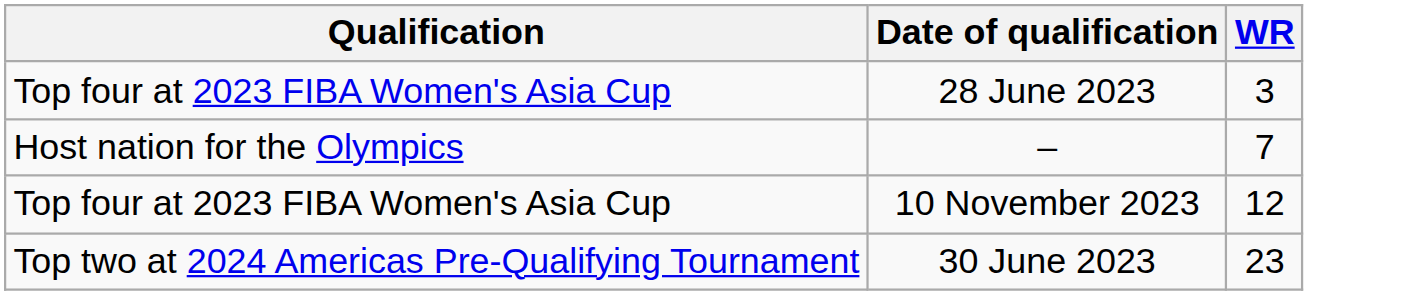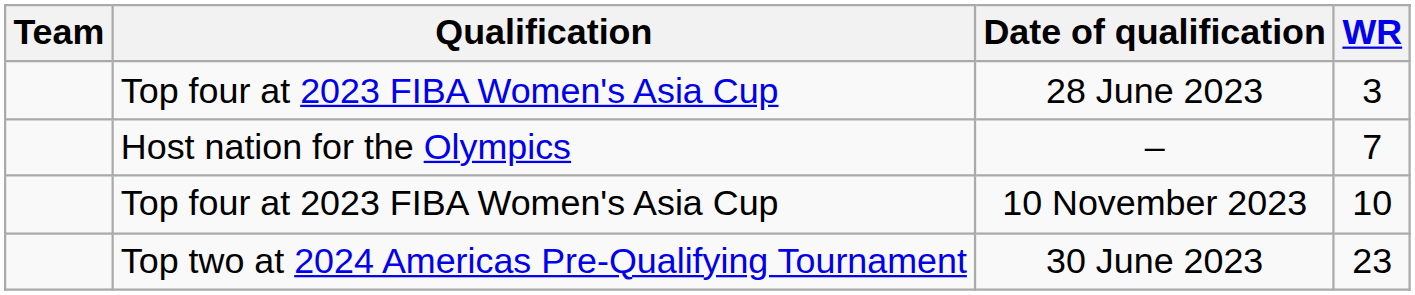+ column: Team
10 November 2023 | WR: 12 -> 10
